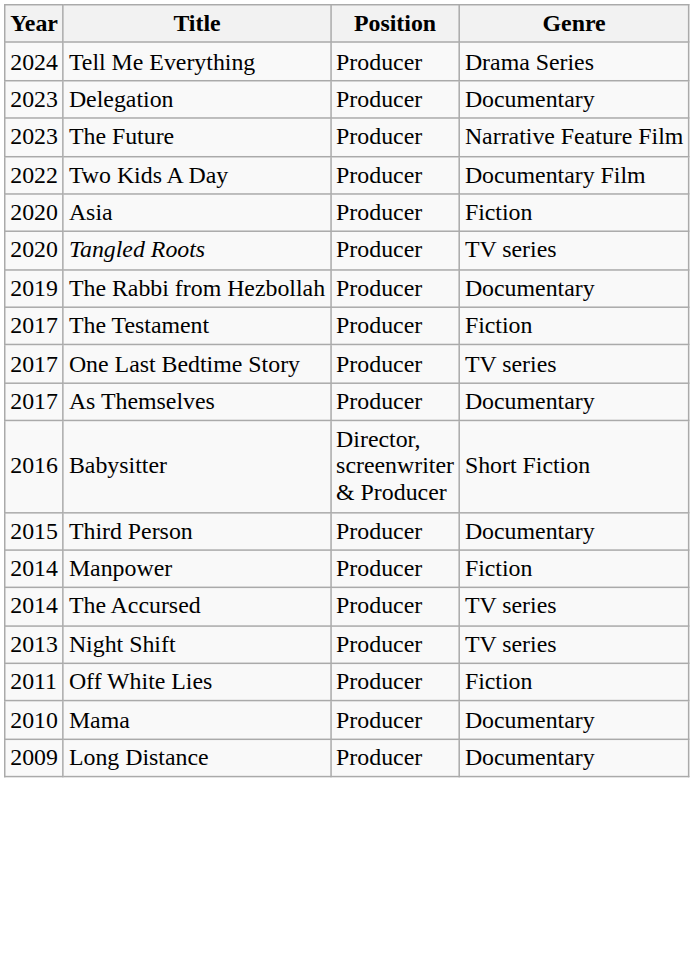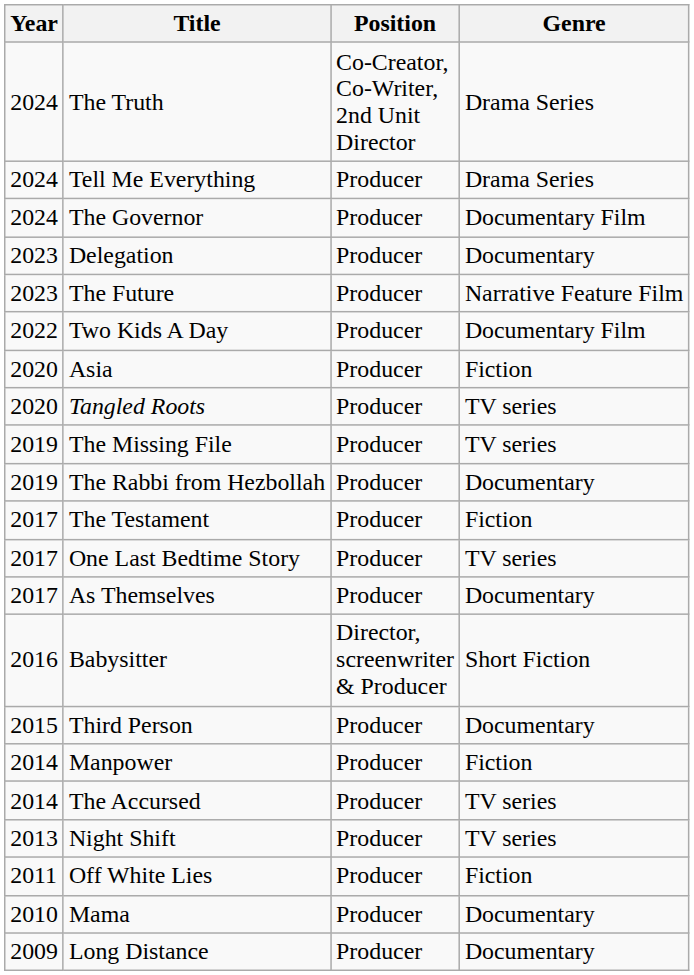+ row: 2024 | The Truth | Co-Creator, Co-Writer, 2nd Unit Director | Drama Series
+ row: 2024 | The Governor | Producer | Documentary Film
+ row: 2019 | The Missing File | Producer | TV series
